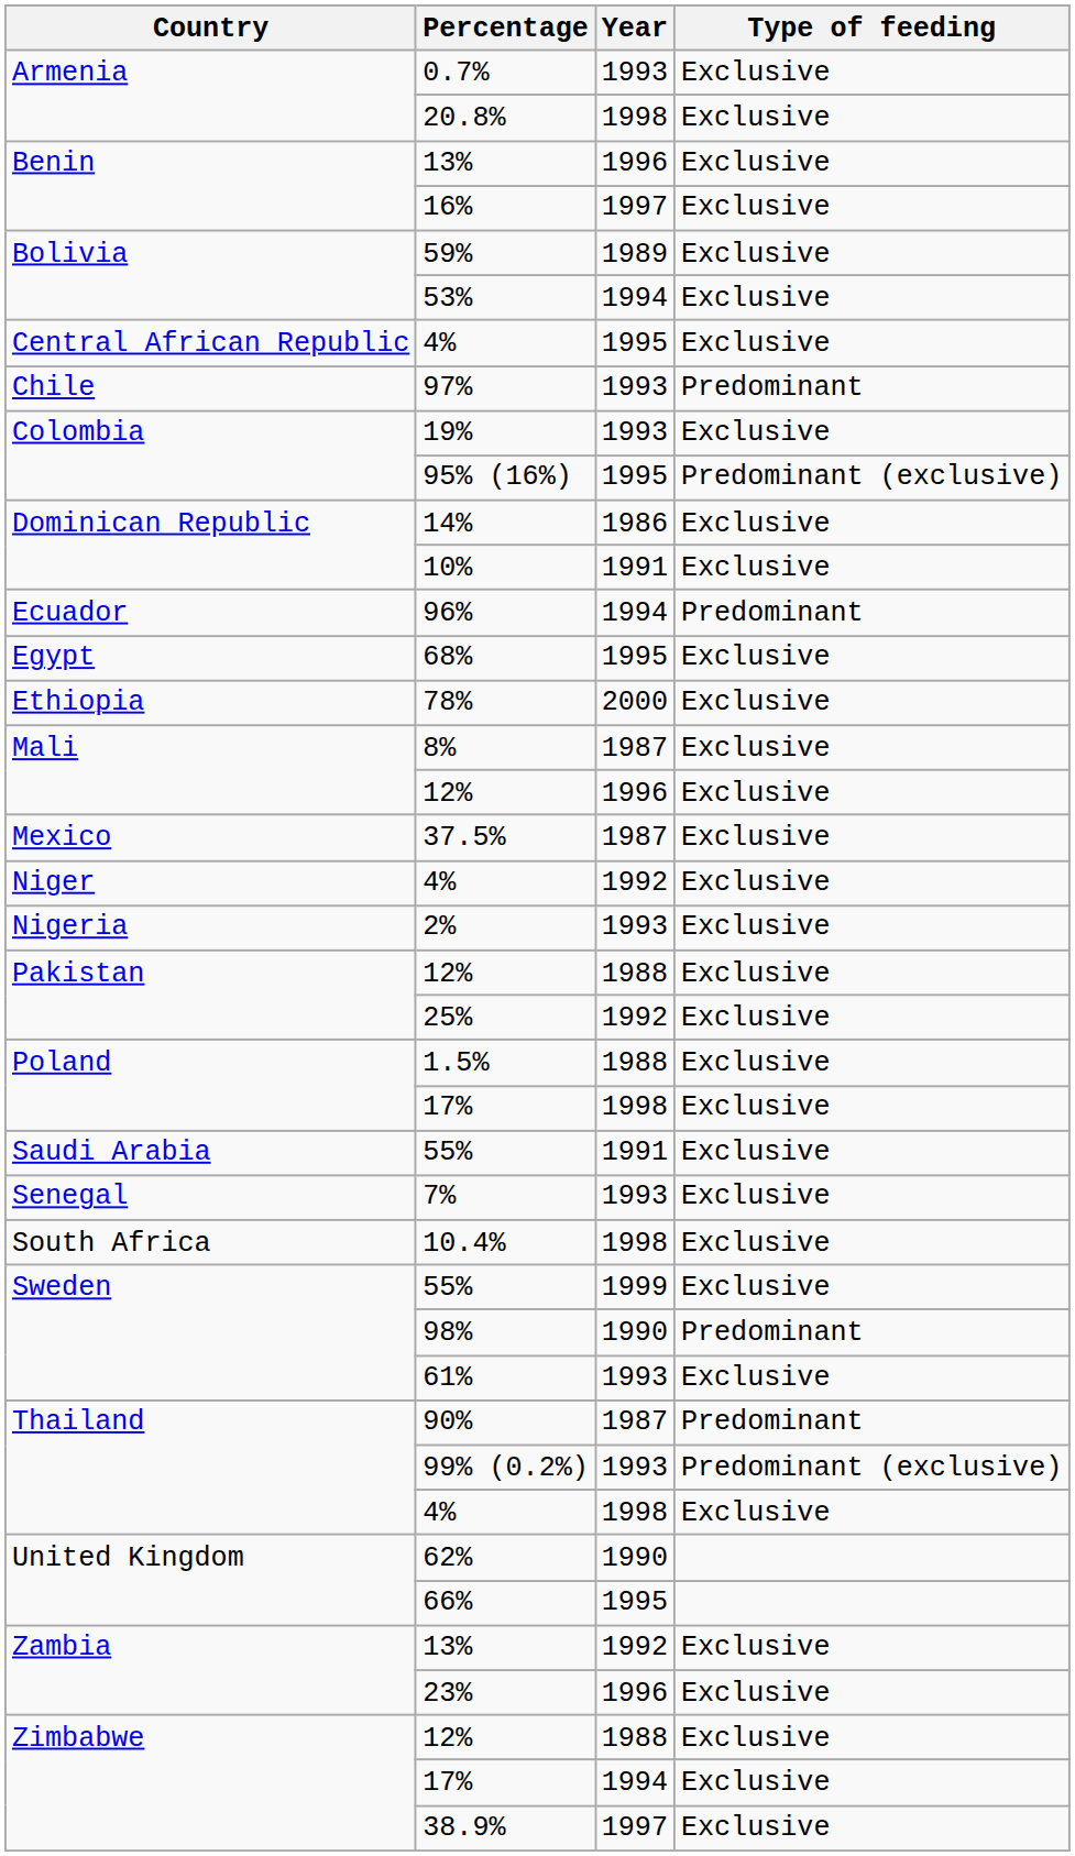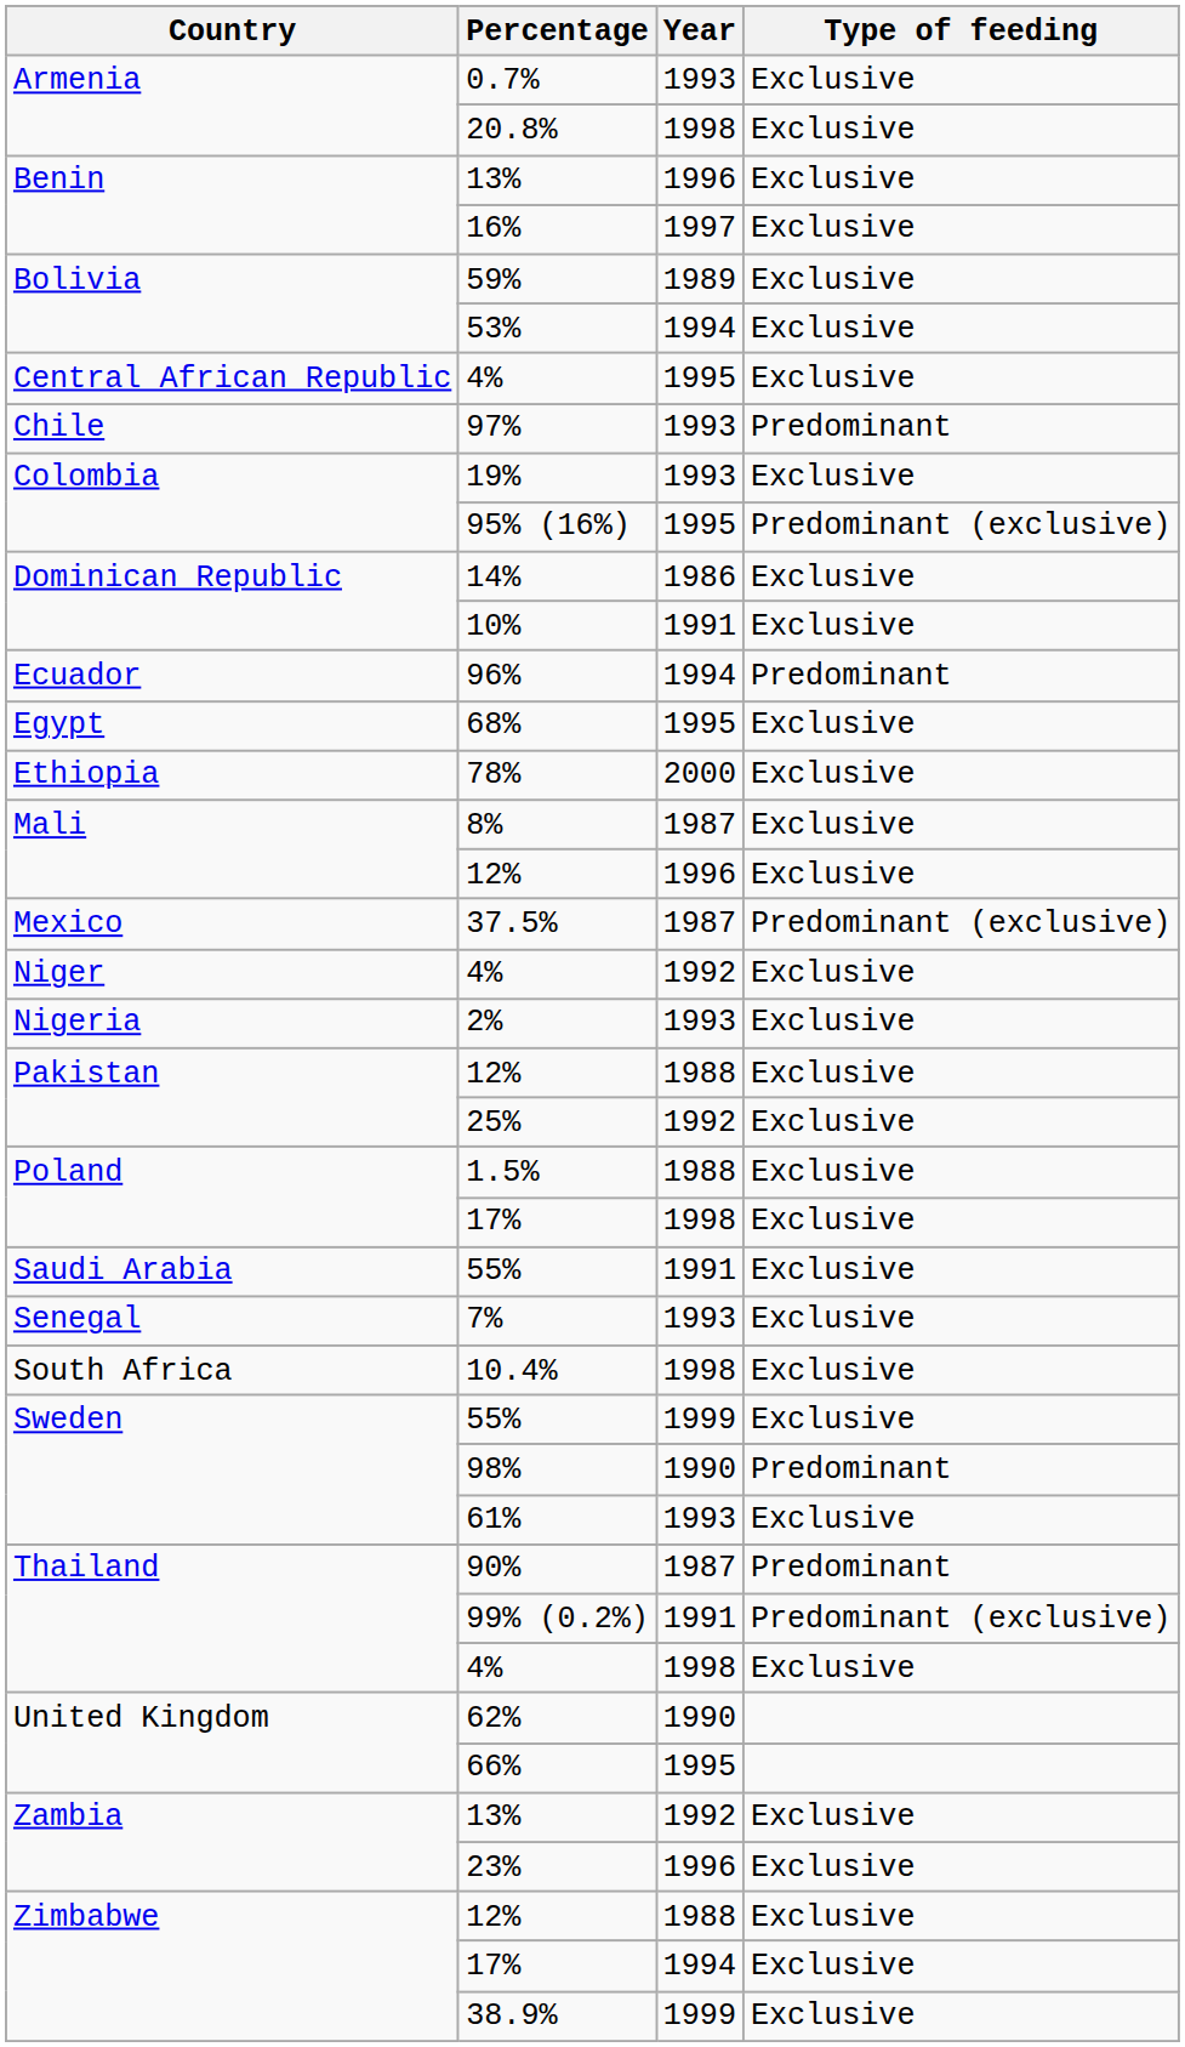37.5% | Type of feeding: Exclusive -> Predominant (exclusive)
99% (0.2%) | Year: 1993 -> 1991
38.9% | Year: 1997 -> 1999
